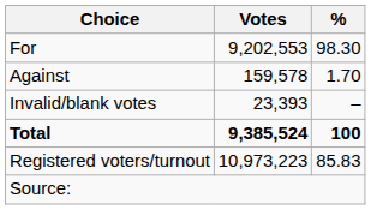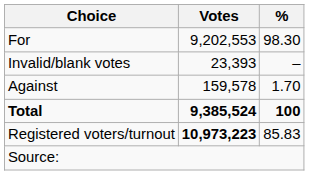rows swapped: Against <-> Invalid/blank votes
Registered voters/turnout | Votes: normal -> bold
